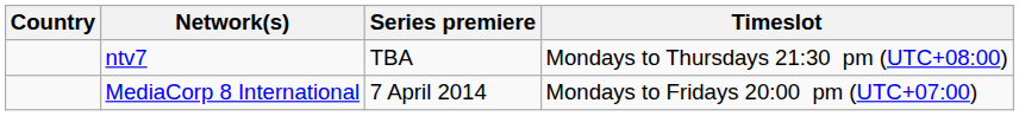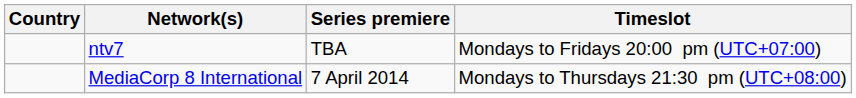ntv7 | Timeslot: Mondays to Thursdays 21:30 pm (UTC+08:00) -> Mondays to Fridays 20:00 pm (UTC+07:00)
MediaCorp 8 International | Timeslot: Mondays to Fridays 20:00 pm (UTC+07:00) -> Mondays to Thursdays 21:30 pm (UTC+08:00)
